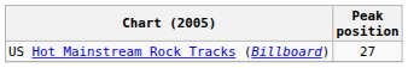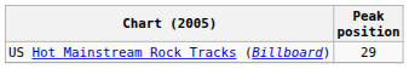US Hot Mainstream Rock Tracks (Billboard) | Peak position: 27 -> 29
